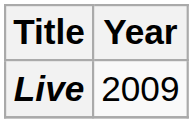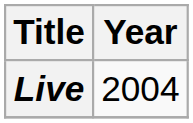Live | Year: 2009 -> 2004
